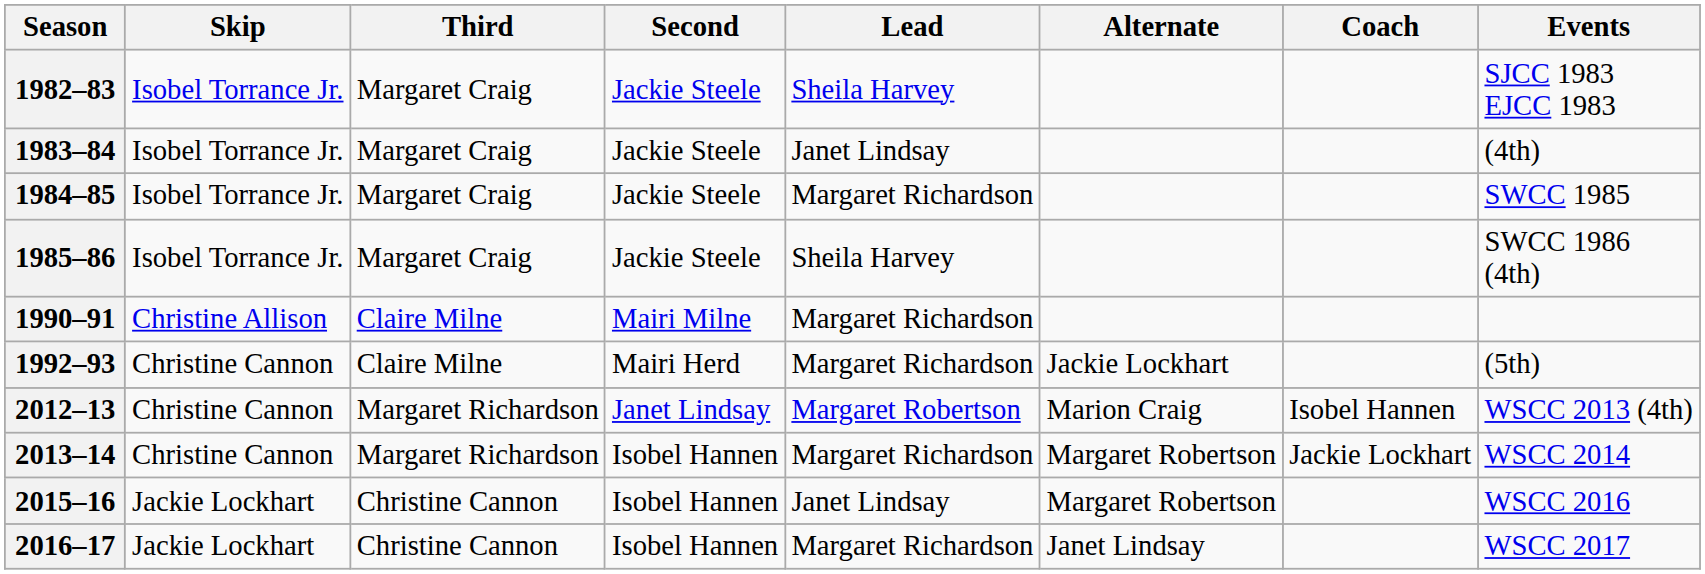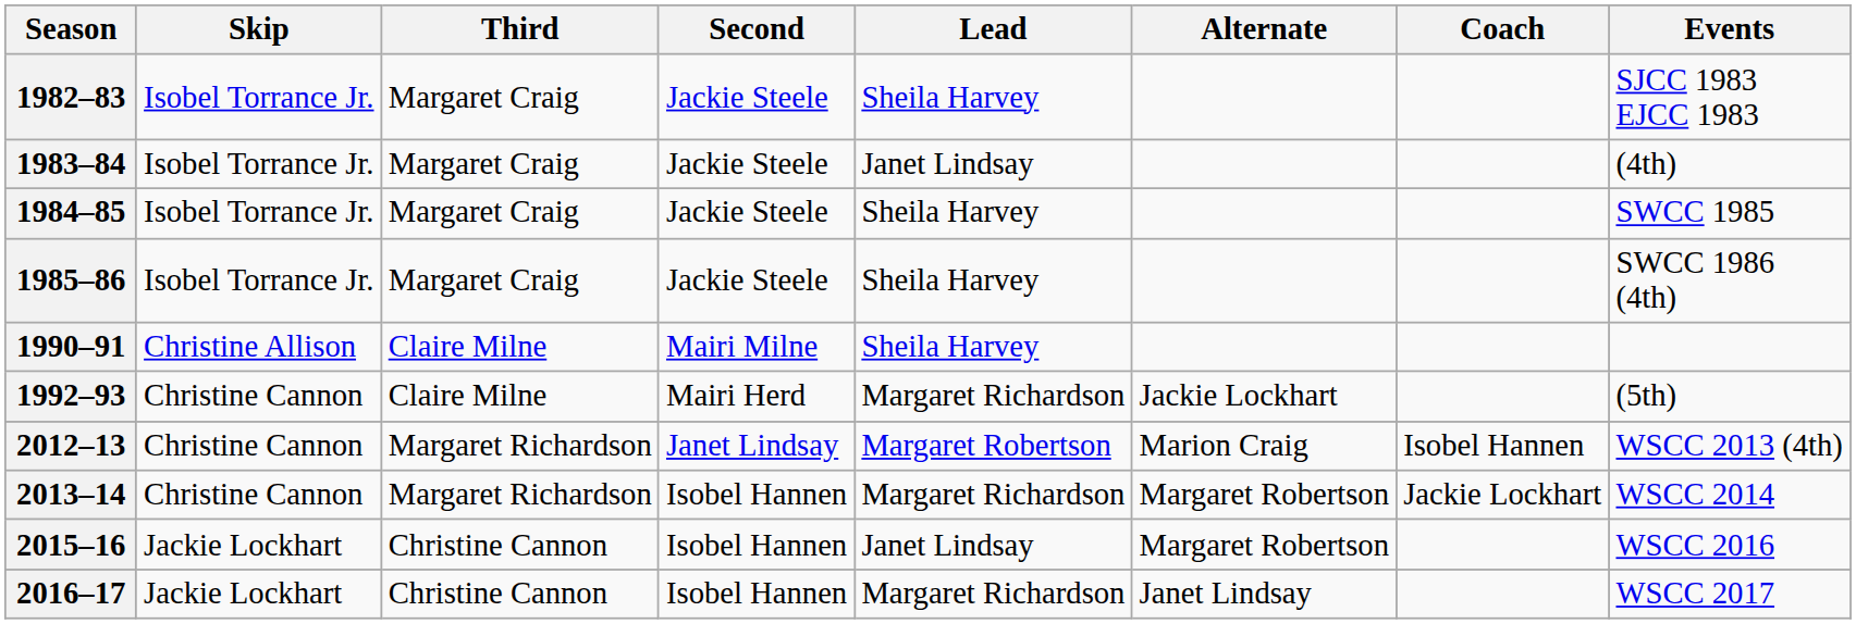1984–85 | Lead: Margaret Richardson -> Sheila Harvey
1990–91 | Lead: Margaret Richardson -> Sheila Harvey
